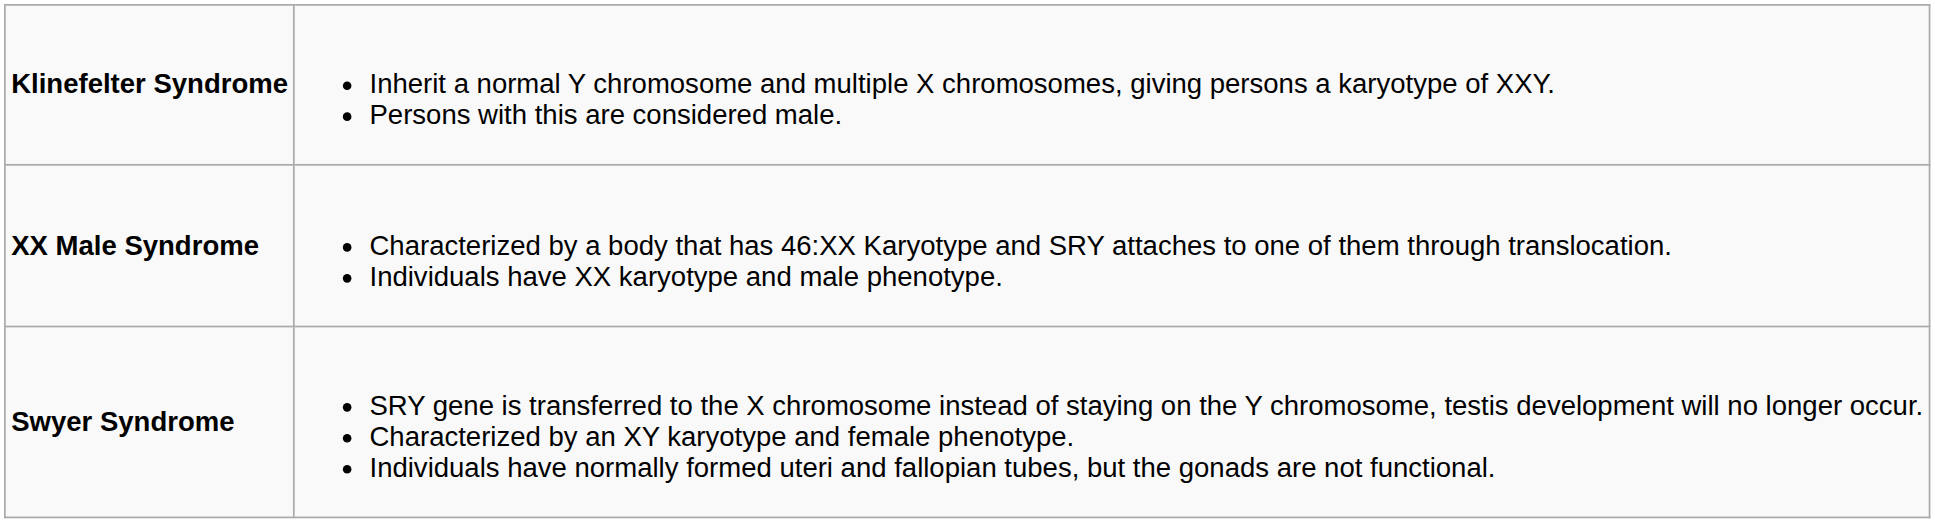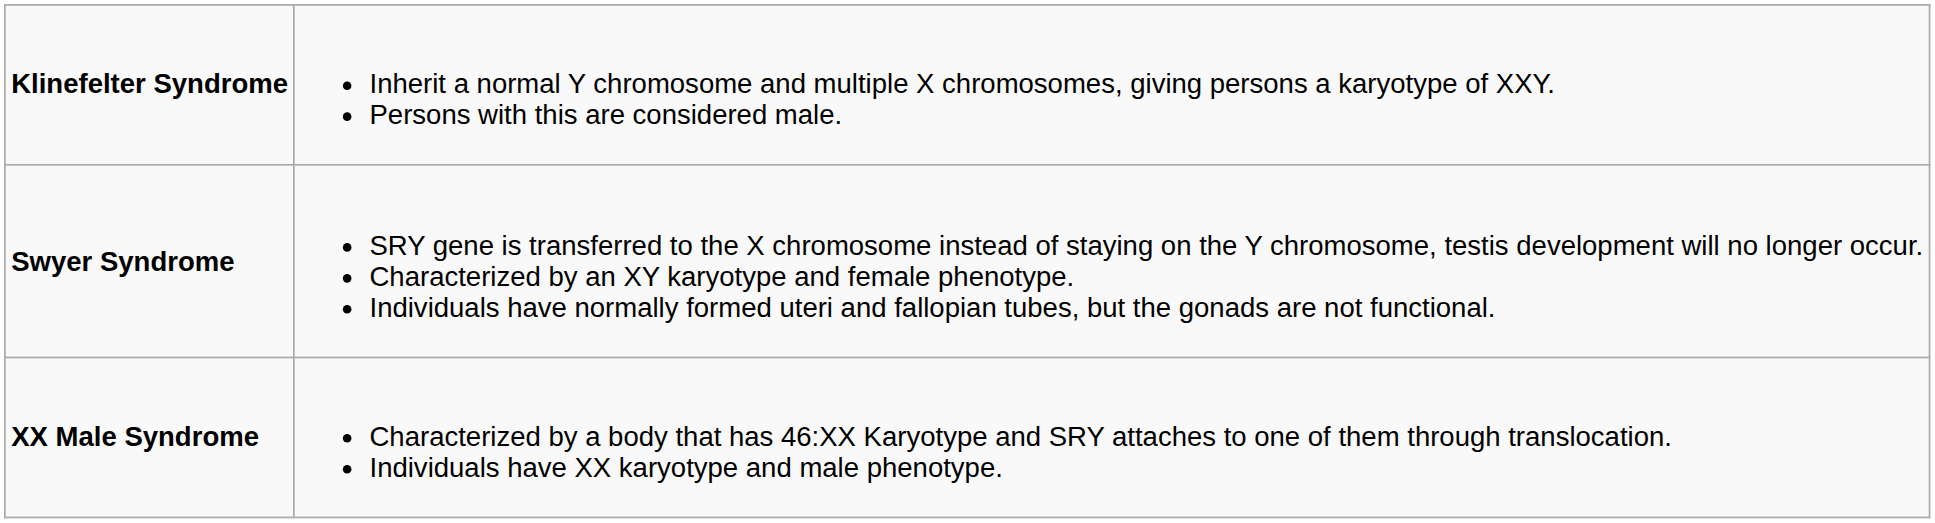rows swapped: Swyer Syndrome <-> XX Male Syndrome
